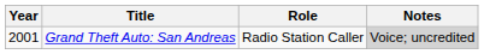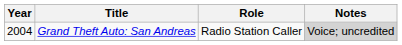Grand Theft Auto: San Andreas | Year: 2001 -> 2004
